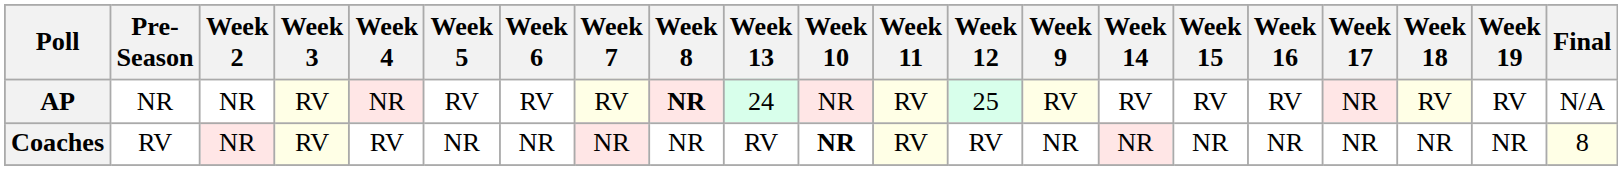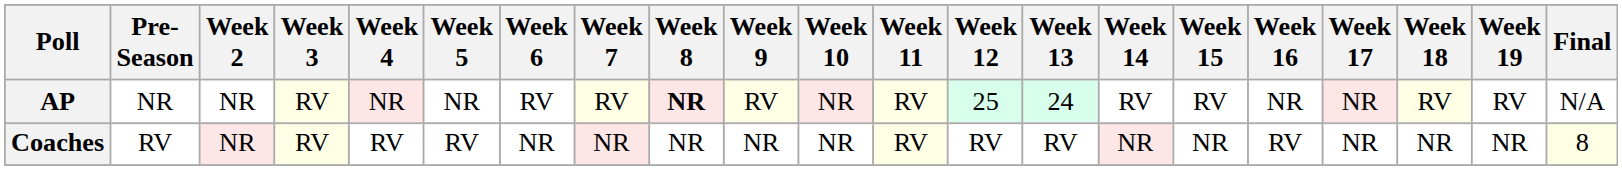columns swapped: Week 9 <-> Week 13
AP | Week 5: RV -> NR
AP | Week 16: RV -> NR
Coaches | Week 5: NR -> RV
Coaches | Week 10: bold -> normal
Coaches | Week 16: NR -> RV
